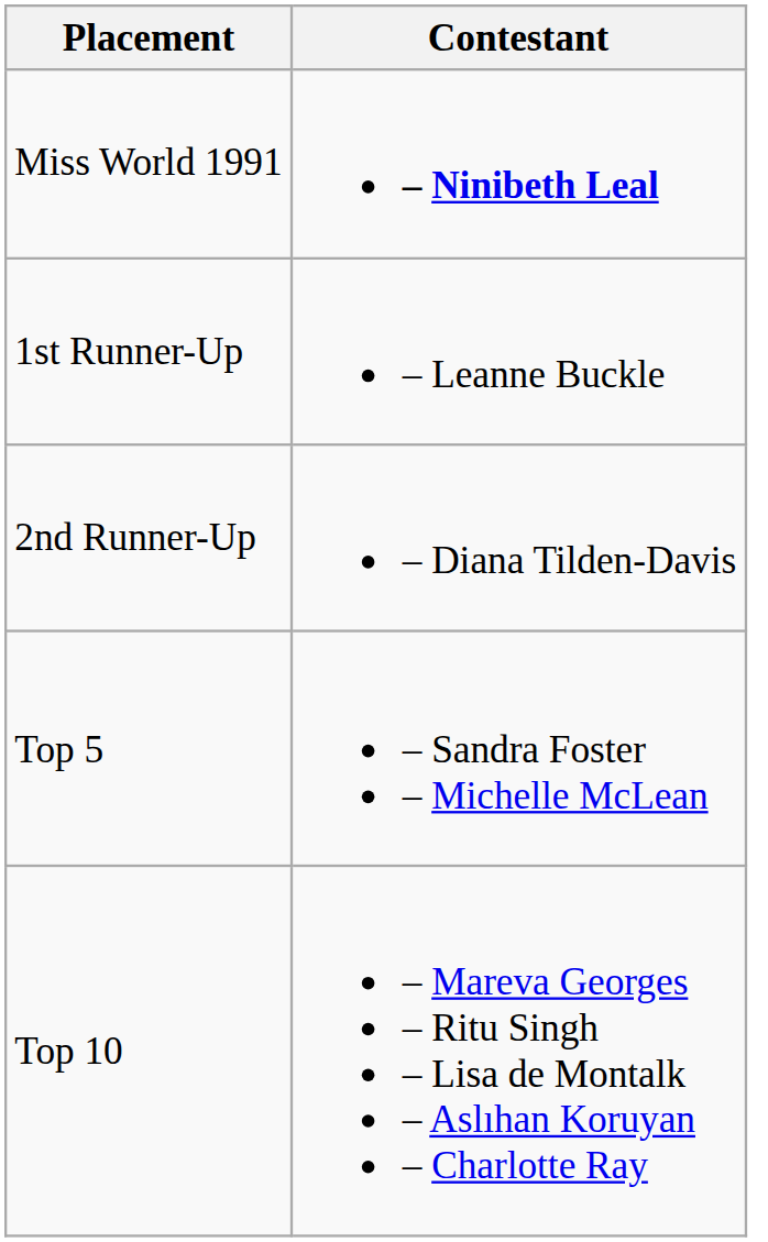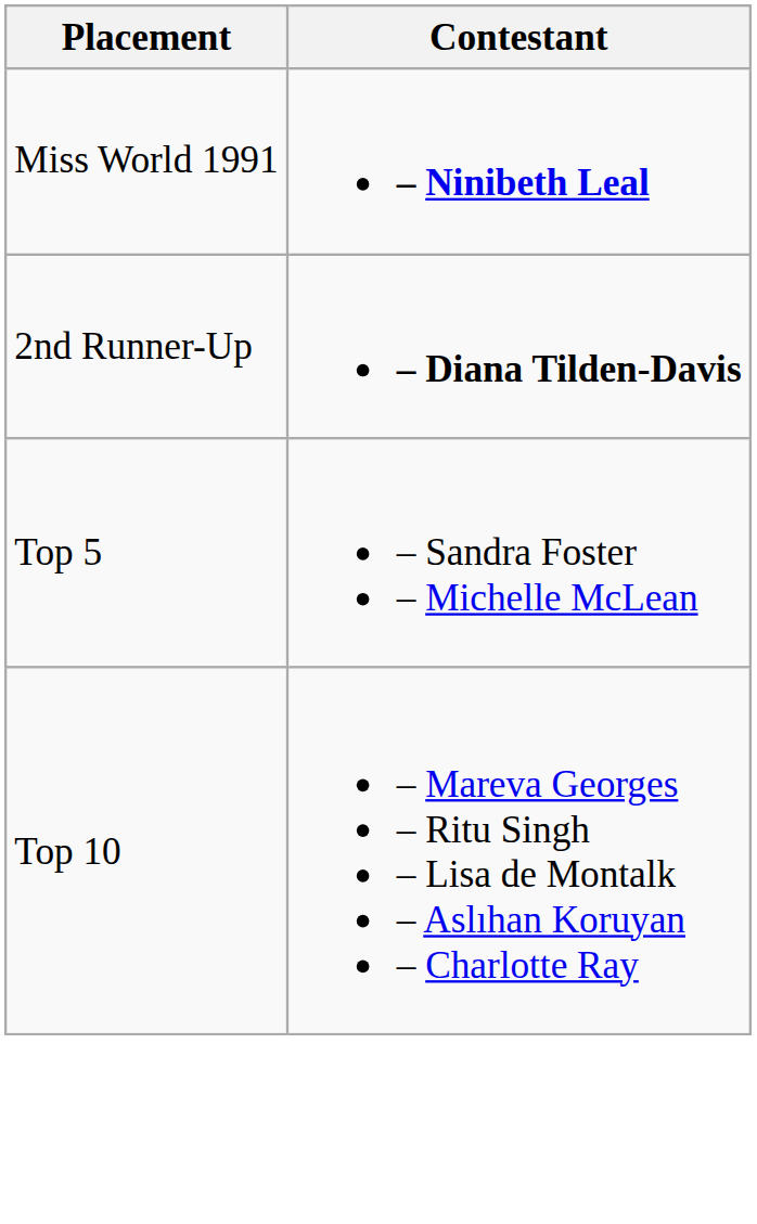- row: 1st Runner-Up | – Leanne Buckle
2nd Runner-Up | Contestant: normal -> bold
